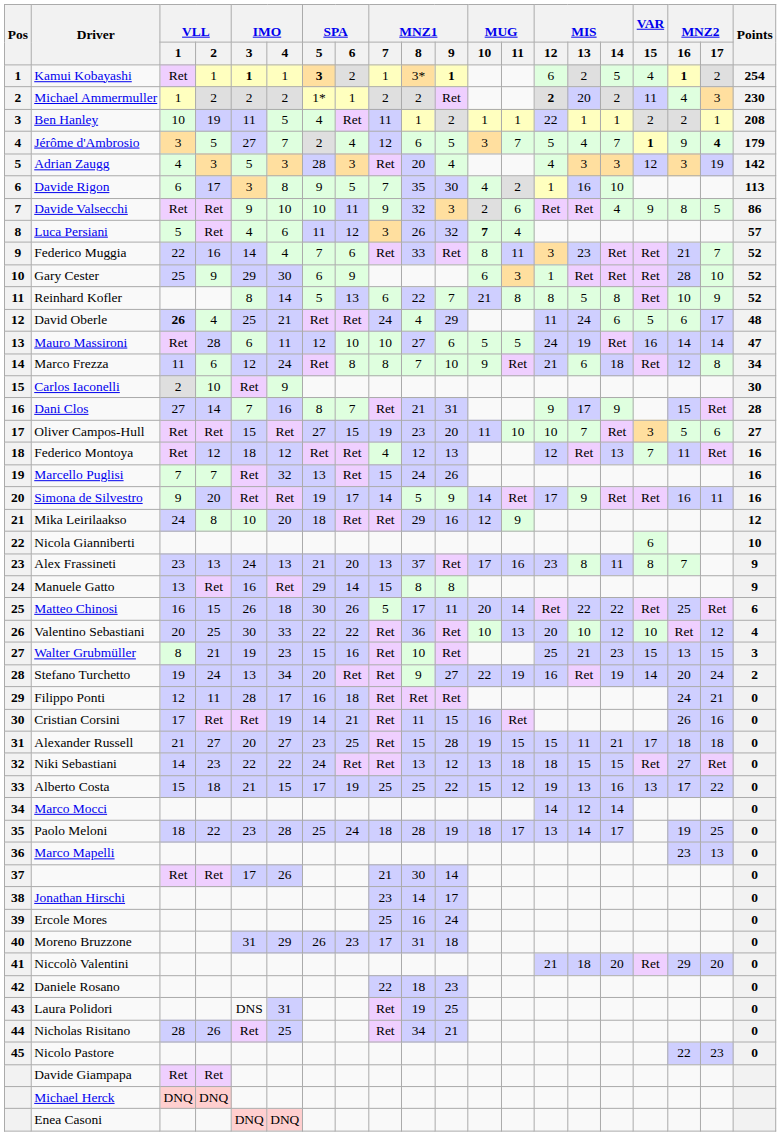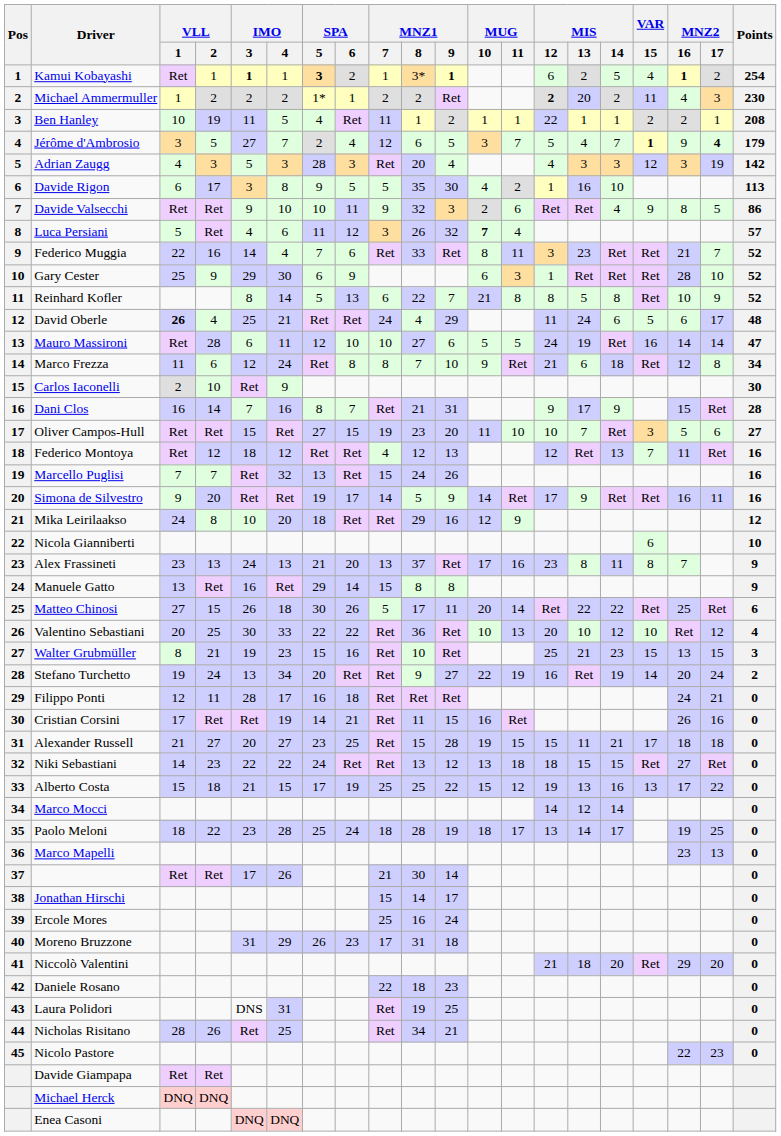Davide Rigon | MNZ1 / 7: 7 -> 5
Dani Clos | VLL / 1: 27 -> 16
Matteo Chinosi | VLL / 1: 16 -> 27
Jonathan Hirschi | MNZ1 / 7: 23 -> 15
